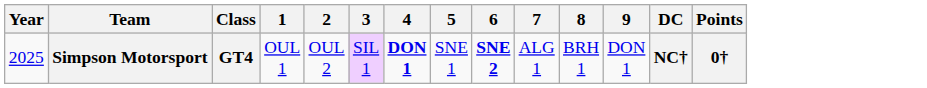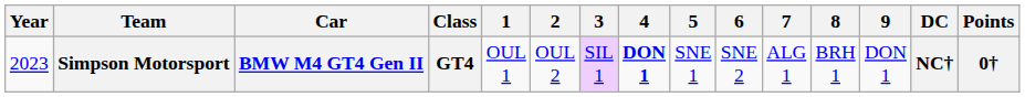+ column: Car | BMW M4 GT4 Gen II
Simpson Motorsport | Year: 2025 -> 2023
Simpson Motorsport | 6: bold -> normal
